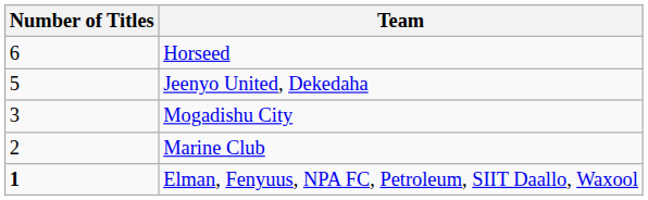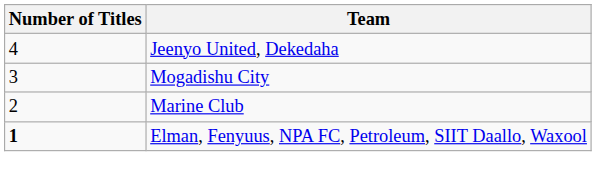- row: 6 | Horseed
Jeenyo United, Dekedaha | Number of Titles: 5 -> 4
